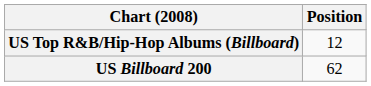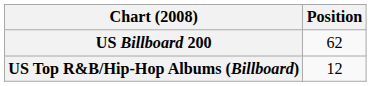rows swapped: US Billboard 200 <-> US Top R&B/Hip-Hop Albums (Billboard)
